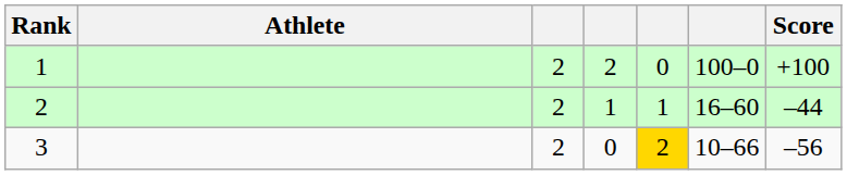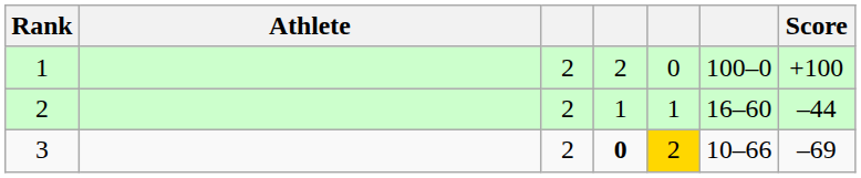3 | column 4: normal -> bold
3 | Score: –56 -> –69
